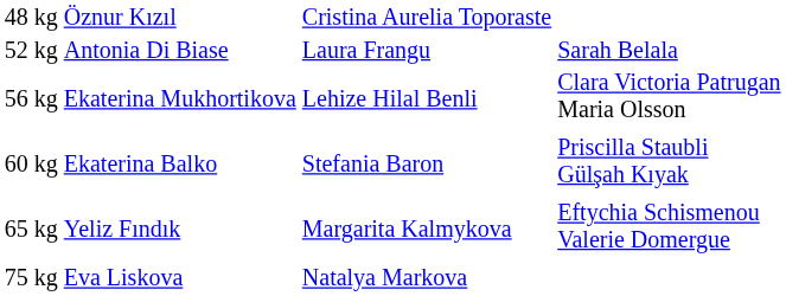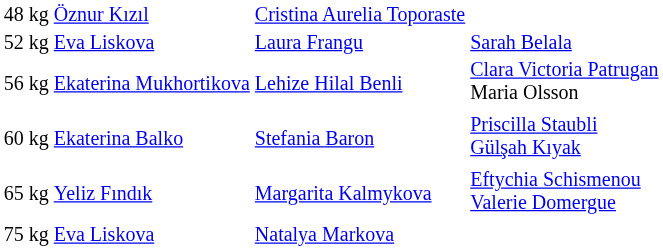52 kg | column 2: Antonia Di Biase -> Eva Liskova
